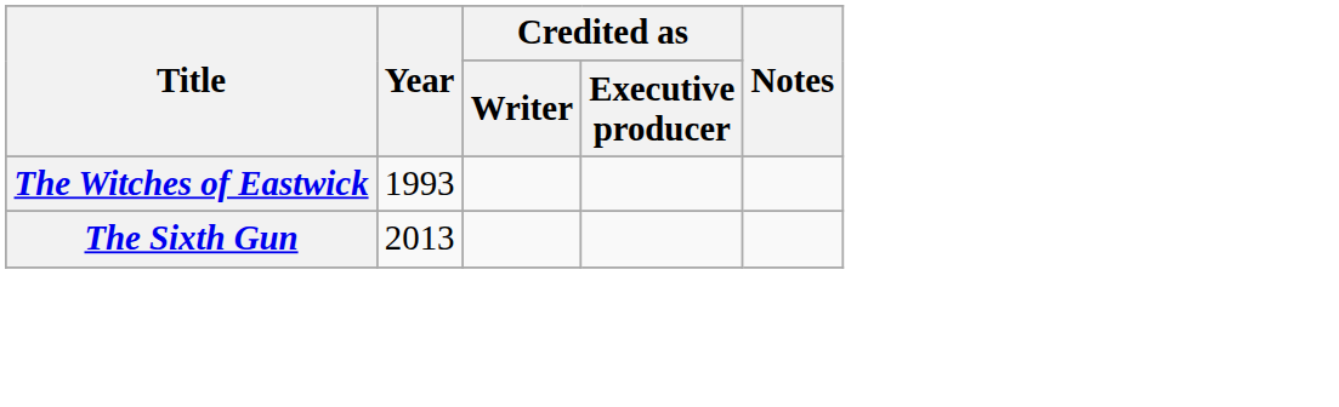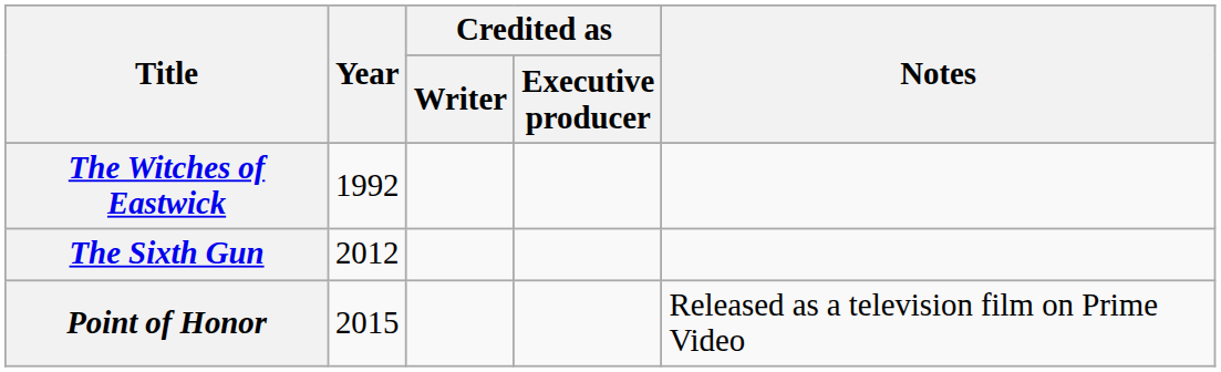The Witches of Eastwick | Year: 1993 -> 1992
The Sixth Gun | Year: 2013 -> 2012
+ row: Point of Honor | 2015 | Released as a television film on Prime Video
